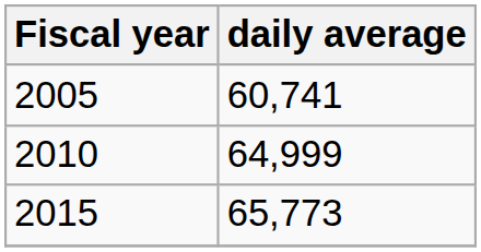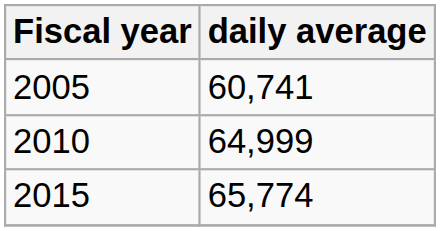2015 | daily average: 65,773 -> 65,774
